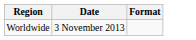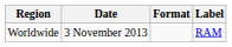+ column: Label | RAM
